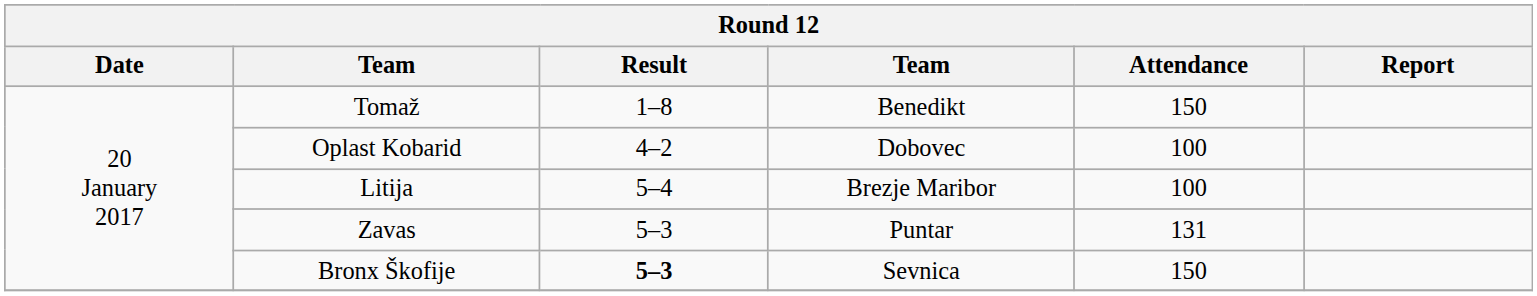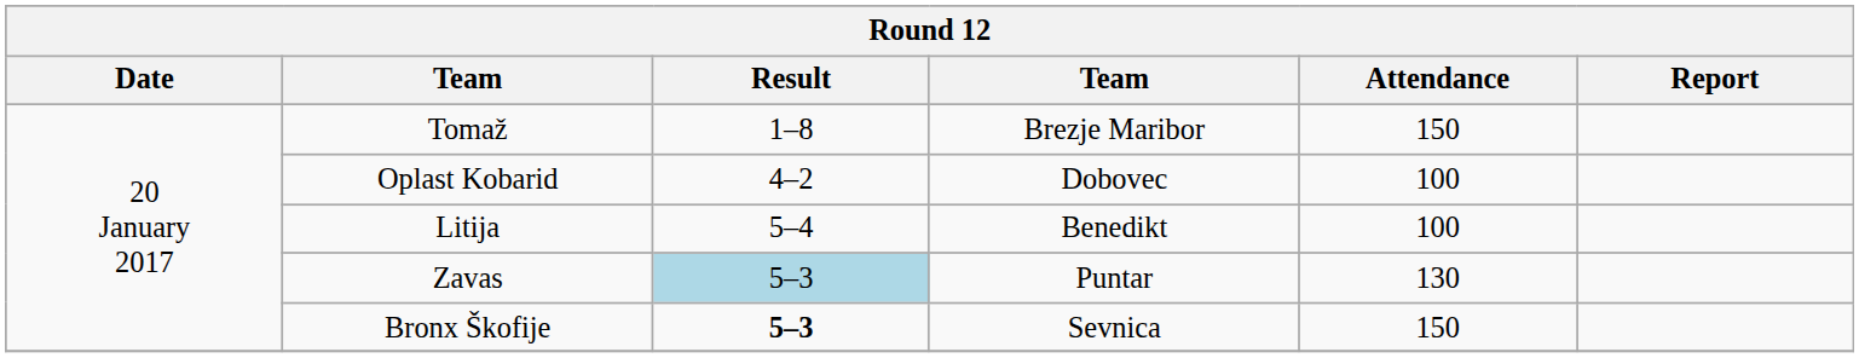Tomaž | column 4: Benedikt -> Brezje Maribor
Litija | column 4: Brezje Maribor -> Benedikt
Zavas | Result: no background -> lightblue background
Zavas | Attendance: 131 -> 130
